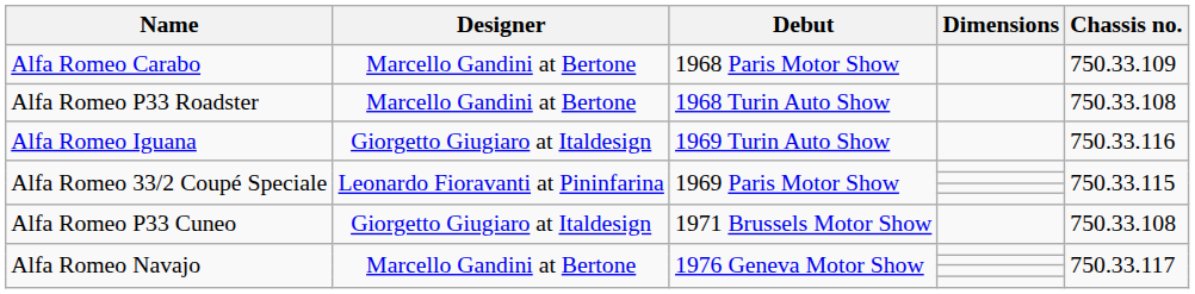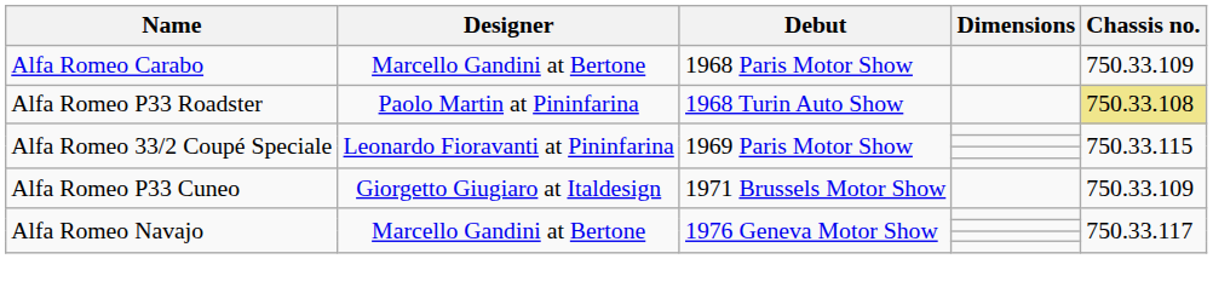Alfa Romeo P33 Roadster | Designer: Marcello Gandini at Bertone -> Paolo Martin at Pininfarina
Alfa Romeo P33 Roadster | Chassis no.: no background -> khaki background
- row: Alfa Romeo Iguana | Giorgetto Giugiaro at Italdesign | 1969 Turin Auto Show | 750.33.116
Alfa Romeo P33 Cuneo | Chassis no.: 750.33.108 -> 750.33.109
